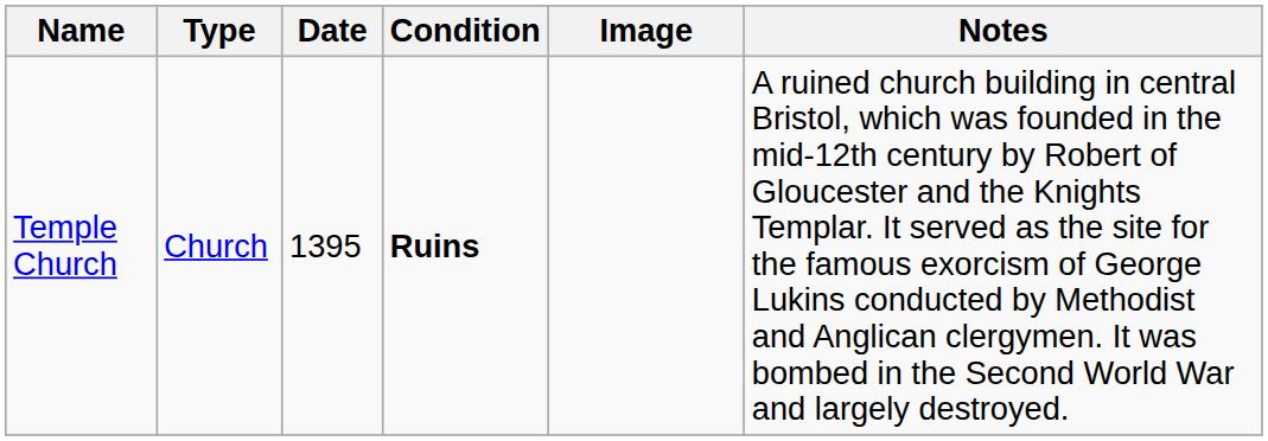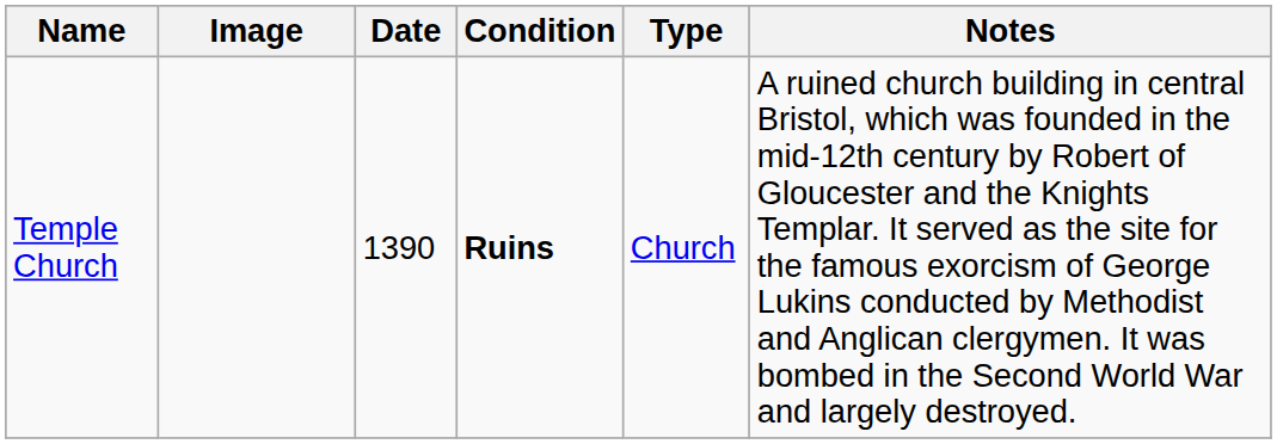columns swapped: Type <-> Image
Temple Church | Date: 1395 -> 1390
